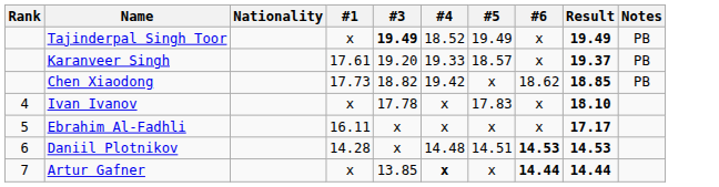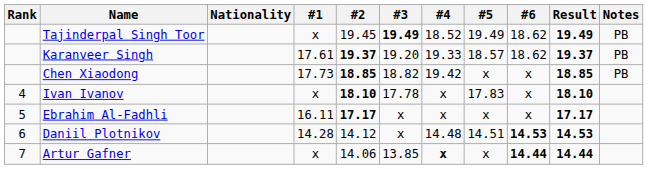+ column: #2 | 19.45 | 19.37 | 18.85 | 18.10 | 17.17 | 14.12 | 14.06
Tajinderpal Singh Toor | #6: x -> 18.62
Karanveer Singh | #6: x -> 18.62
Chen Xiaodong | #6: 18.62 -> x
